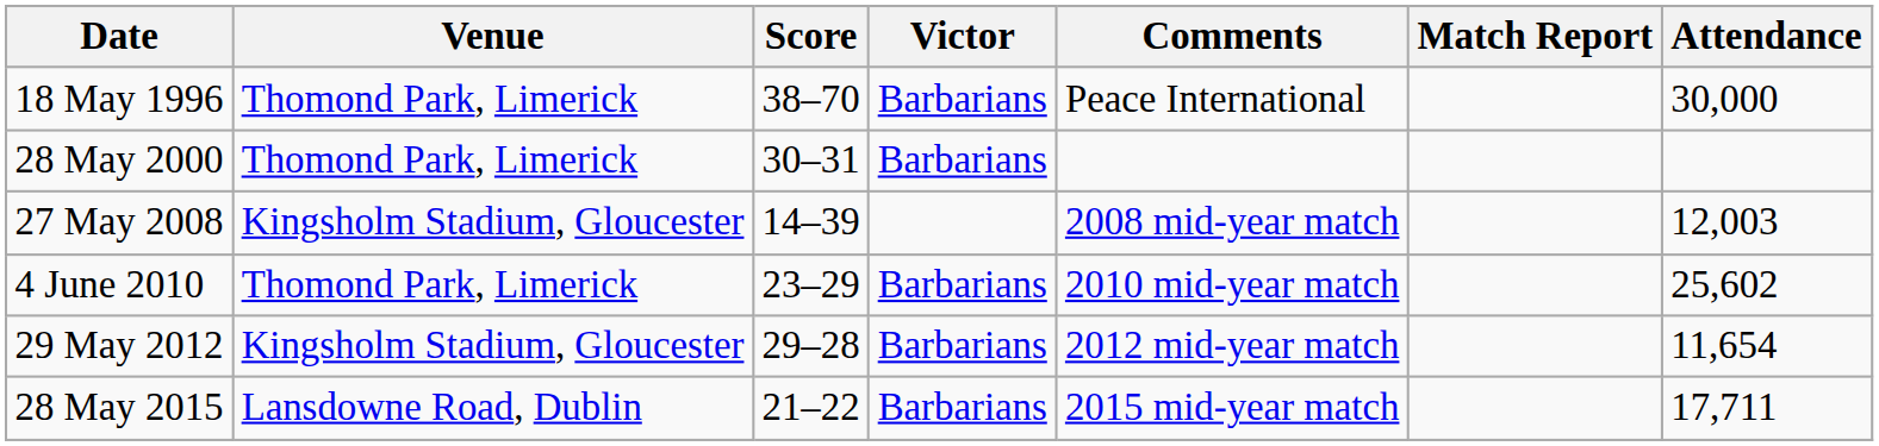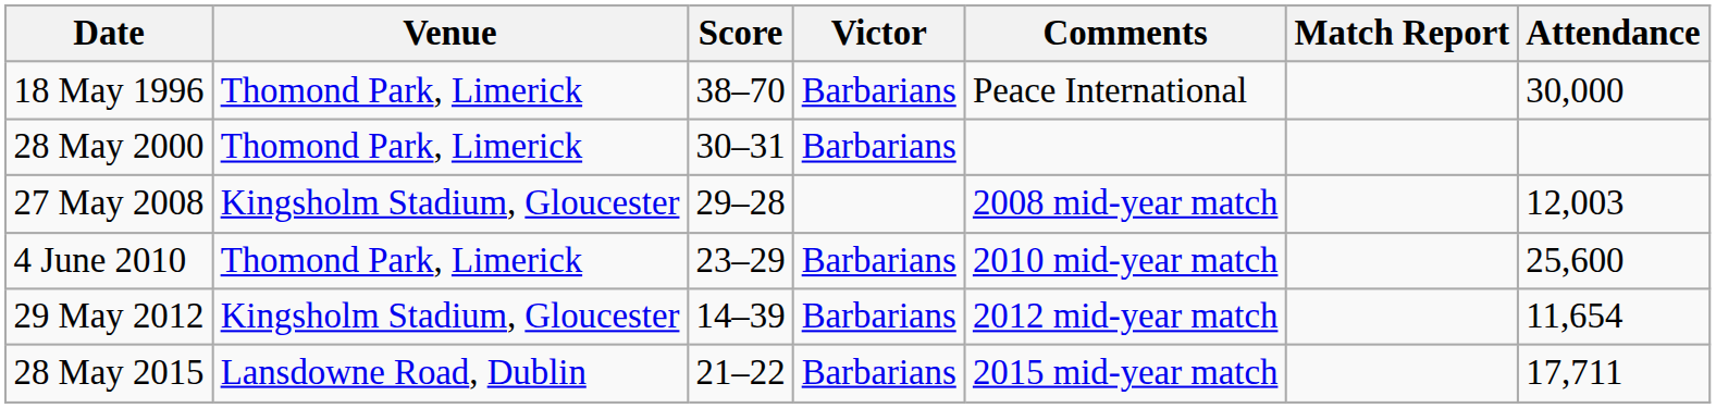27 May 2008 | Score: 14–39 -> 29–28
4 June 2010 | Attendance: 25,602 -> 25,600
29 May 2012 | Score: 29–28 -> 14–39
